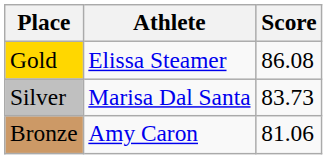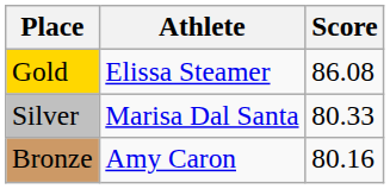Silver | Score: 83.73 -> 80.33
Bronze | Score: 81.06 -> 80.16
